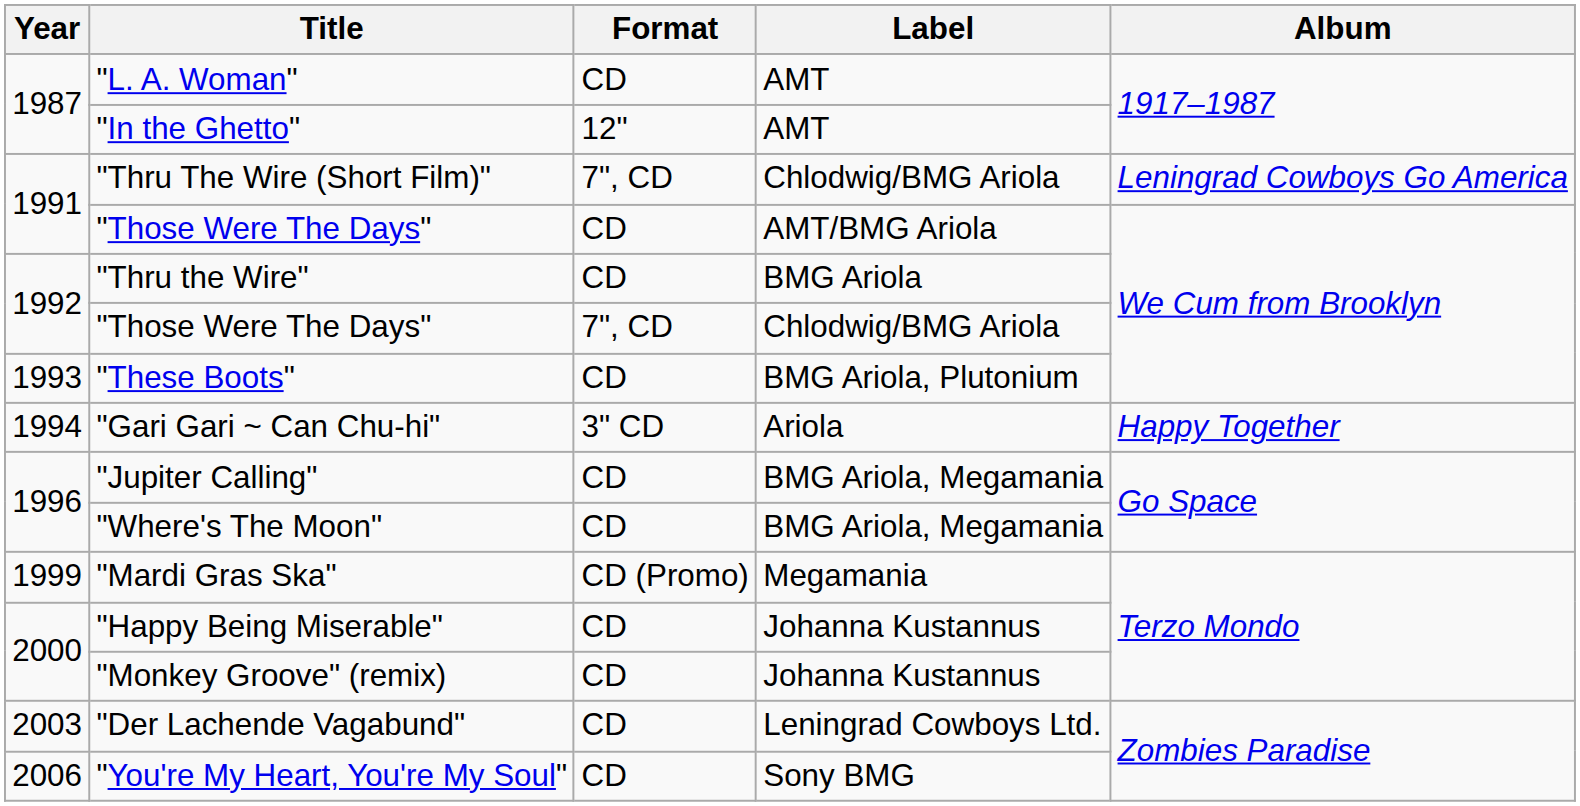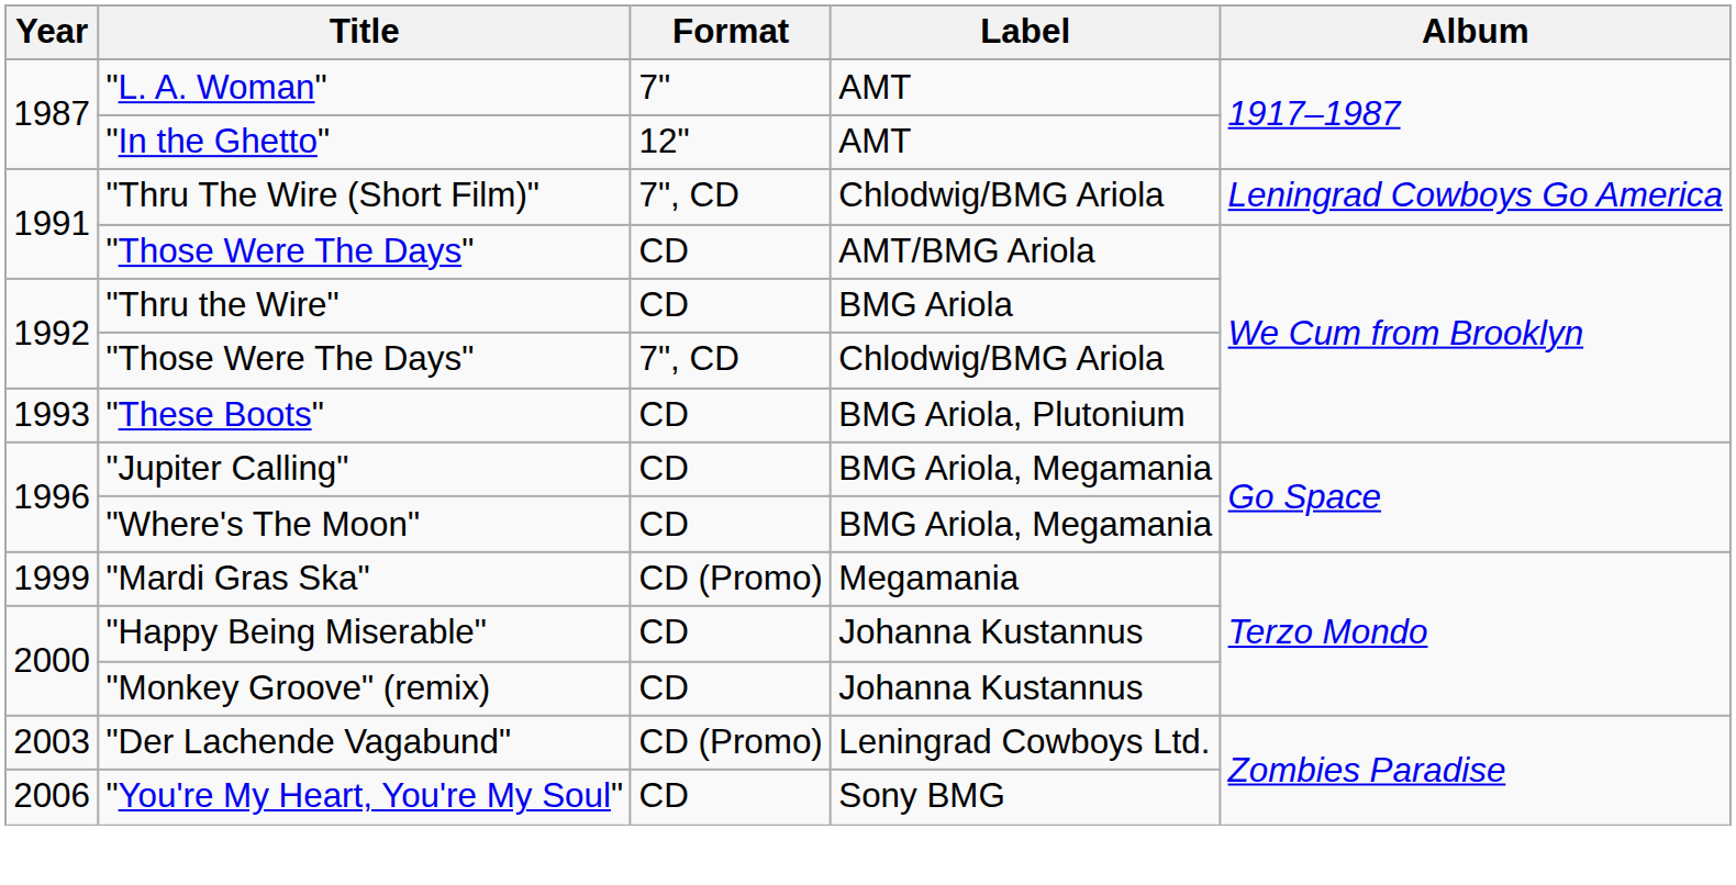"L. A. Woman" | Format: CD -> 7"
- row: 1994 | "Gari Gari ~ Can Chu-hi" | 3" CD | Ariola | Happy Together
"Der Lachende Vagabund" | Format: CD -> CD (Promo)
